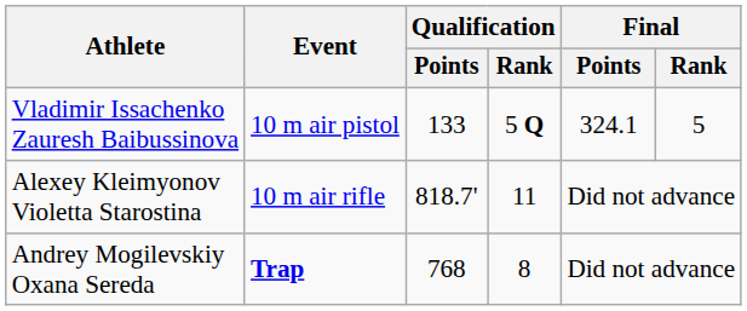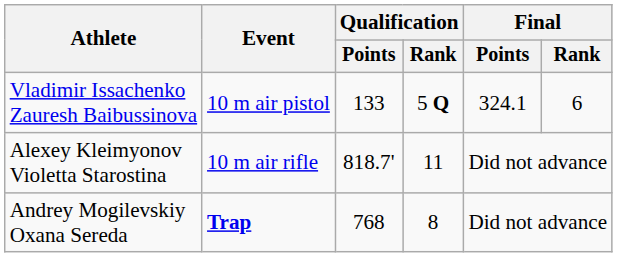Vladimir Issachenko Zauresh Baibussinova | Final / Rank: 5 -> 6
